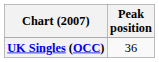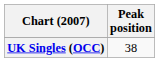UK Singles (OCC) | Peak position: 36 -> 38
